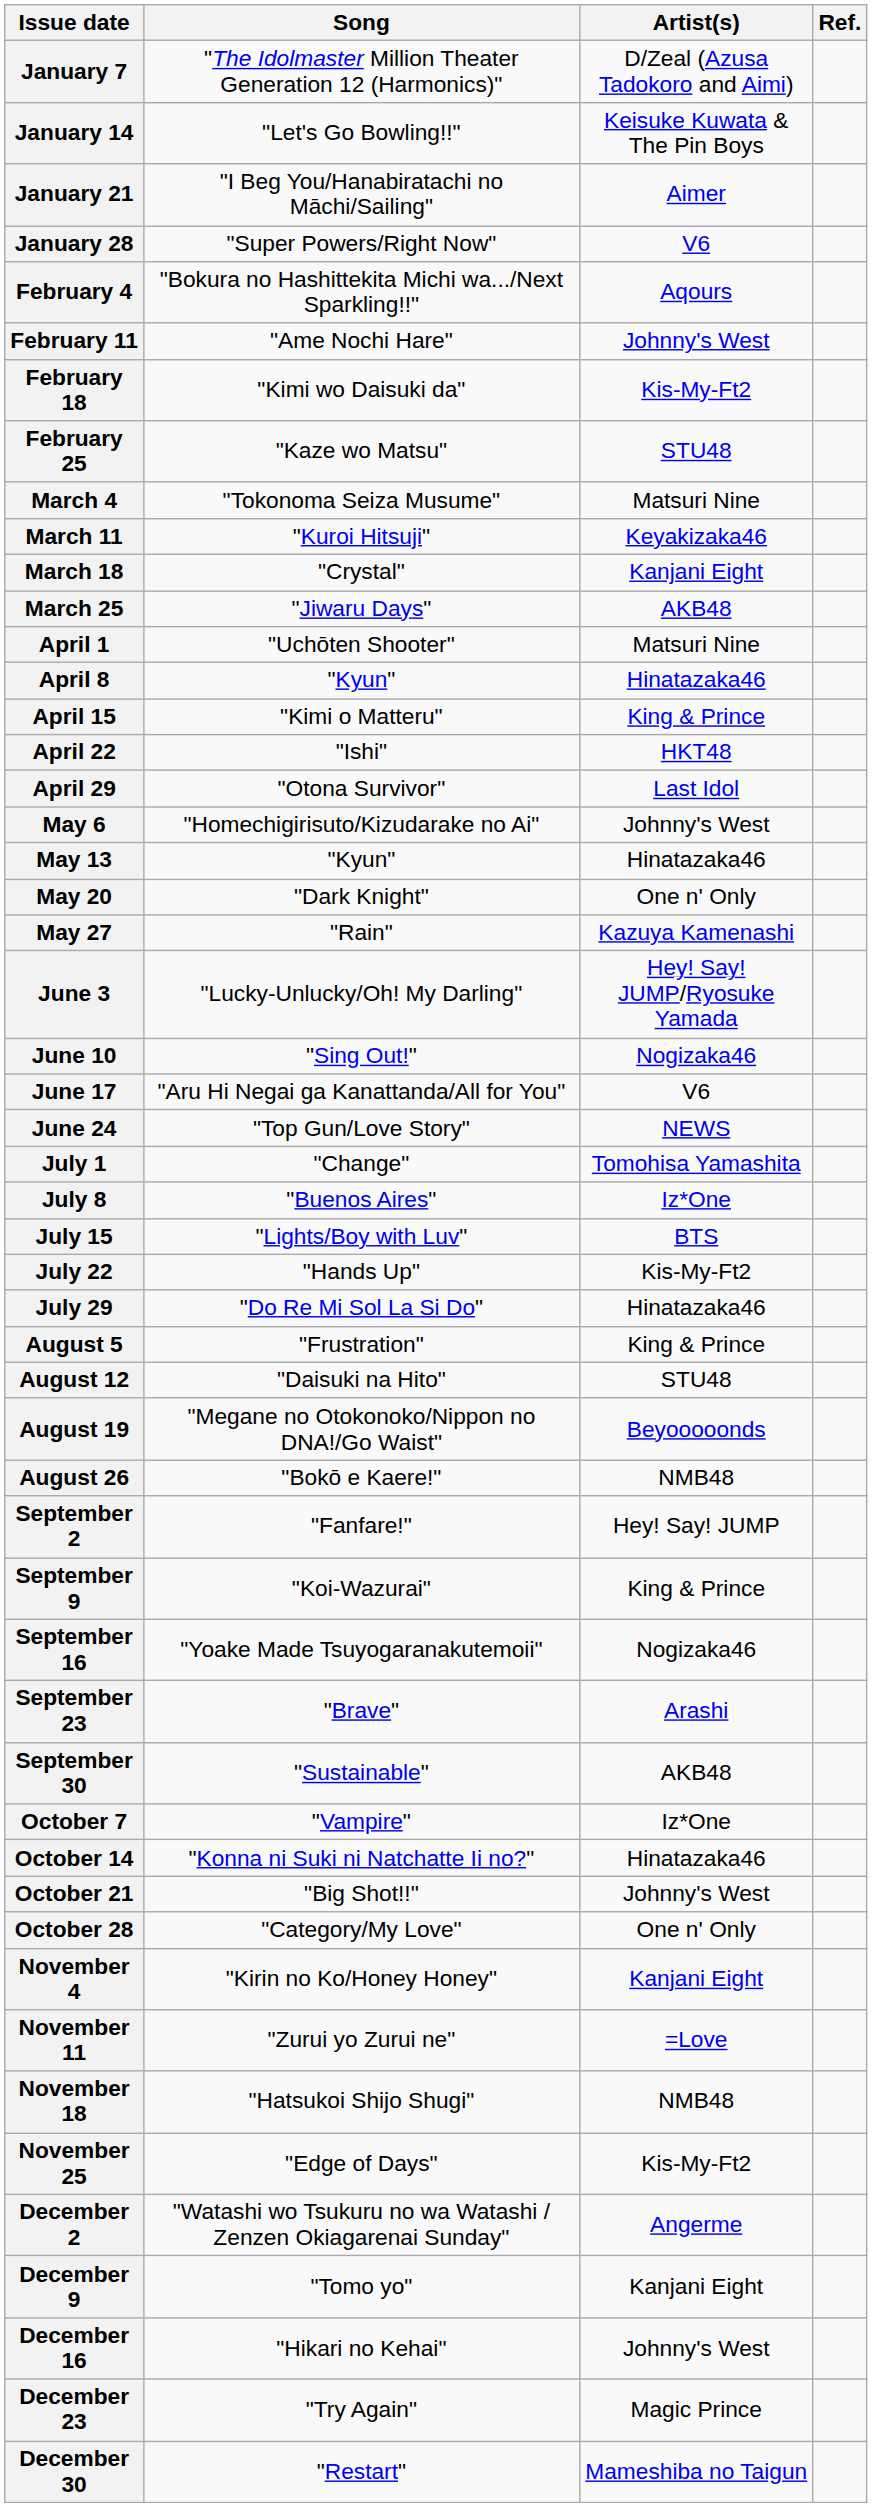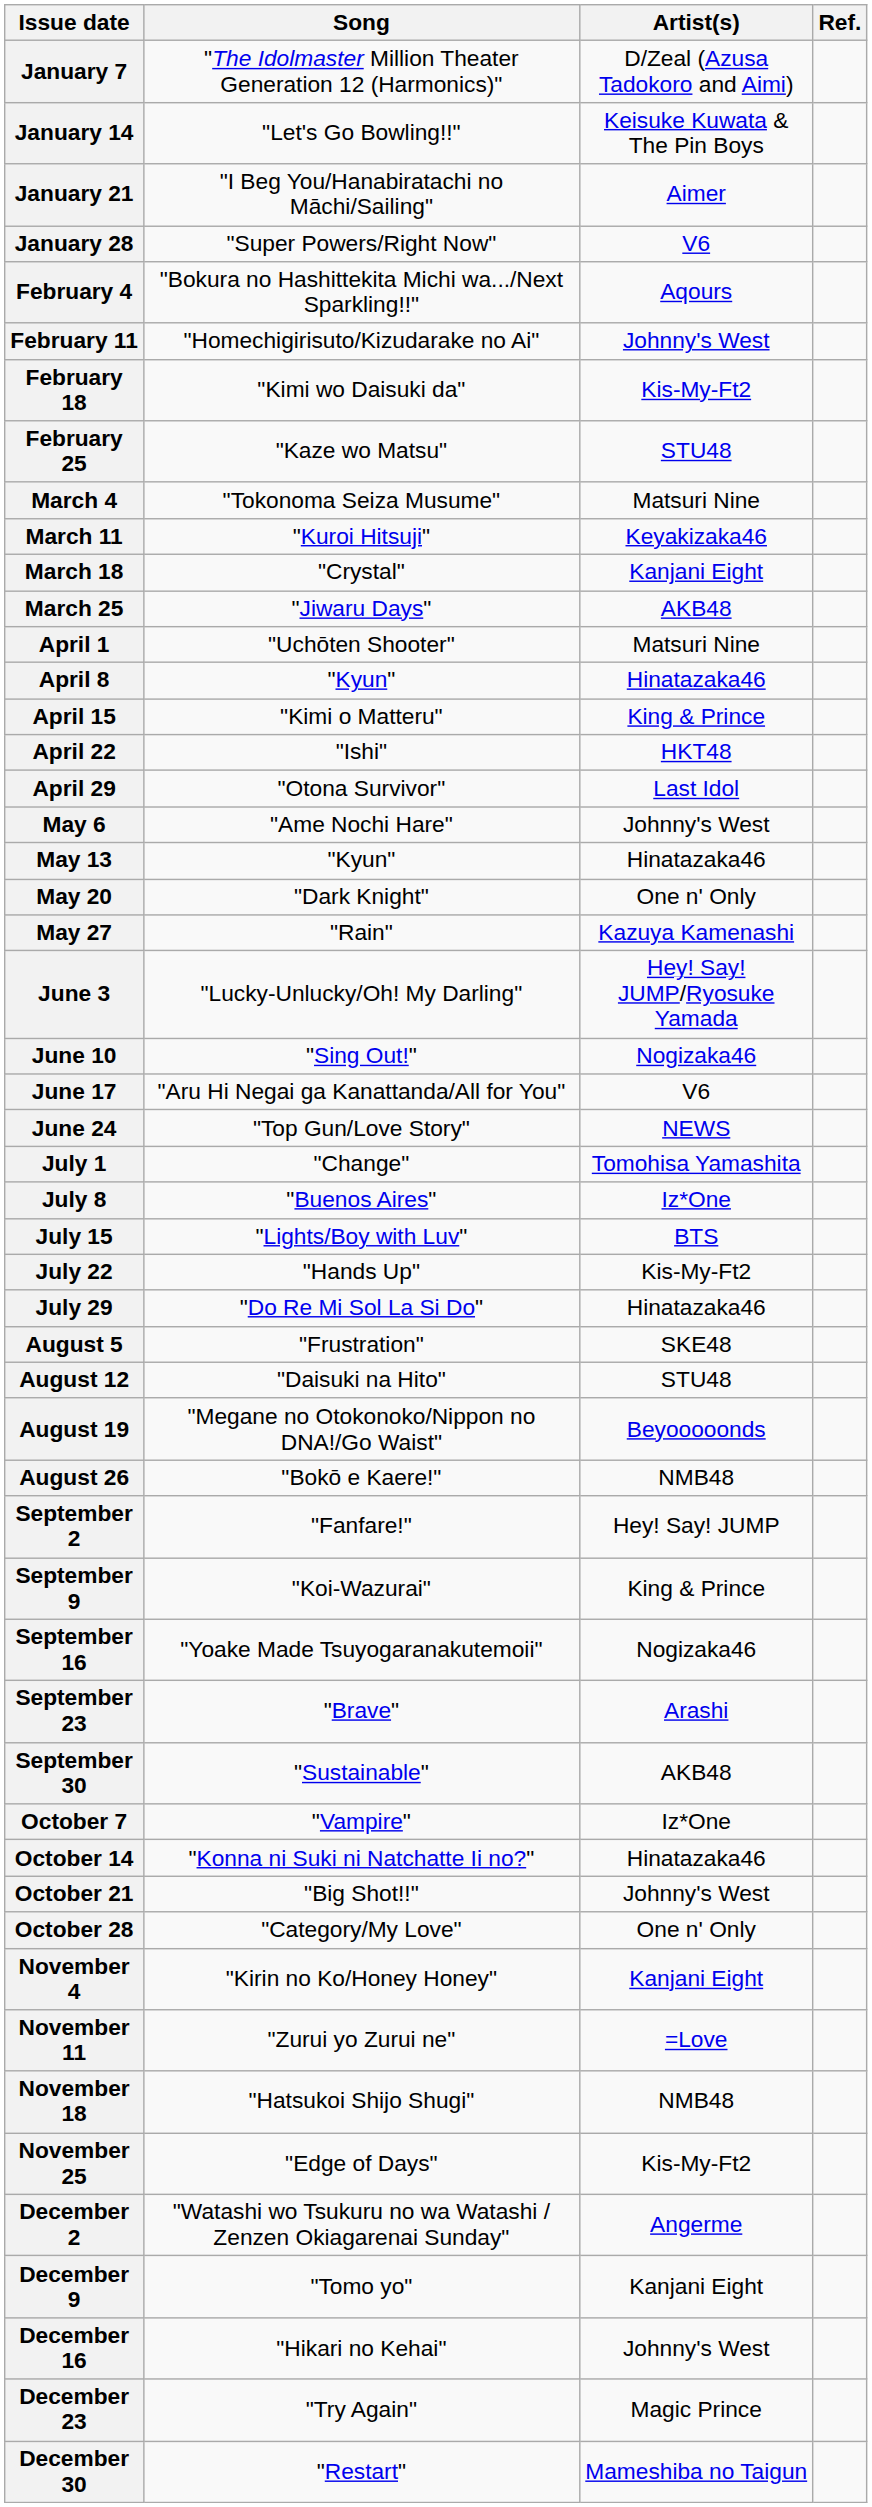February 11 | Song: "Ame Nochi Hare" -> "Homechigirisuto/Kizudarake no Ai"
May 6 | Song: "Homechigirisuto/Kizudarake no Ai" -> "Ame Nochi Hare"
August 5 | Artist(s): King & Prince -> SKE48
